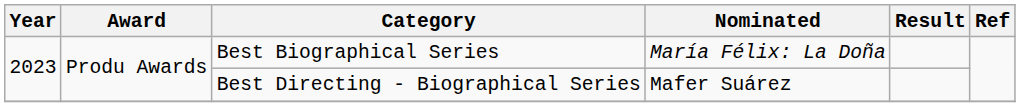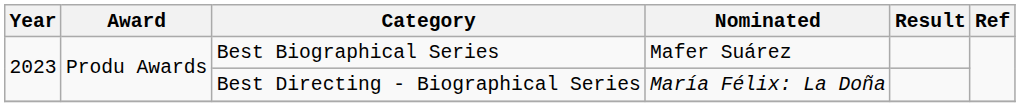Best Biographical Series | Nominated: María Félix: La Doña -> Mafer Suárez
Best Directing - Biographical Series | Nominated: Mafer Suárez -> María Félix: La Doña
